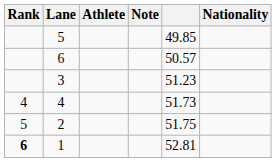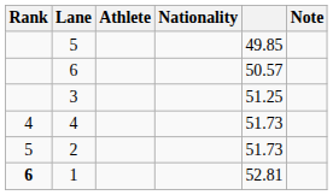columns swapped: Nationality <-> Note
3 | column 5: 51.23 -> 51.25
2 | column 5: 51.75 -> 51.73
